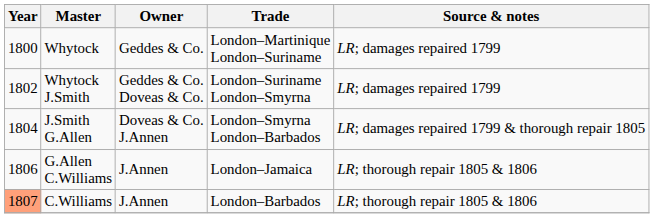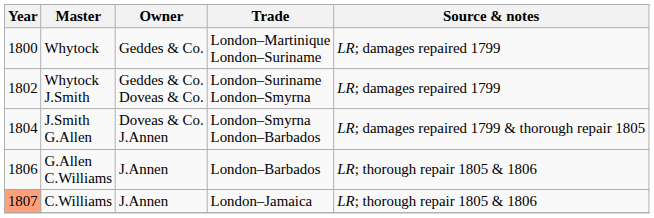G.Allen C.Williams | Trade: London–Jamaica -> London–Barbados
C.Williams | Trade: London–Barbados -> London–Jamaica
